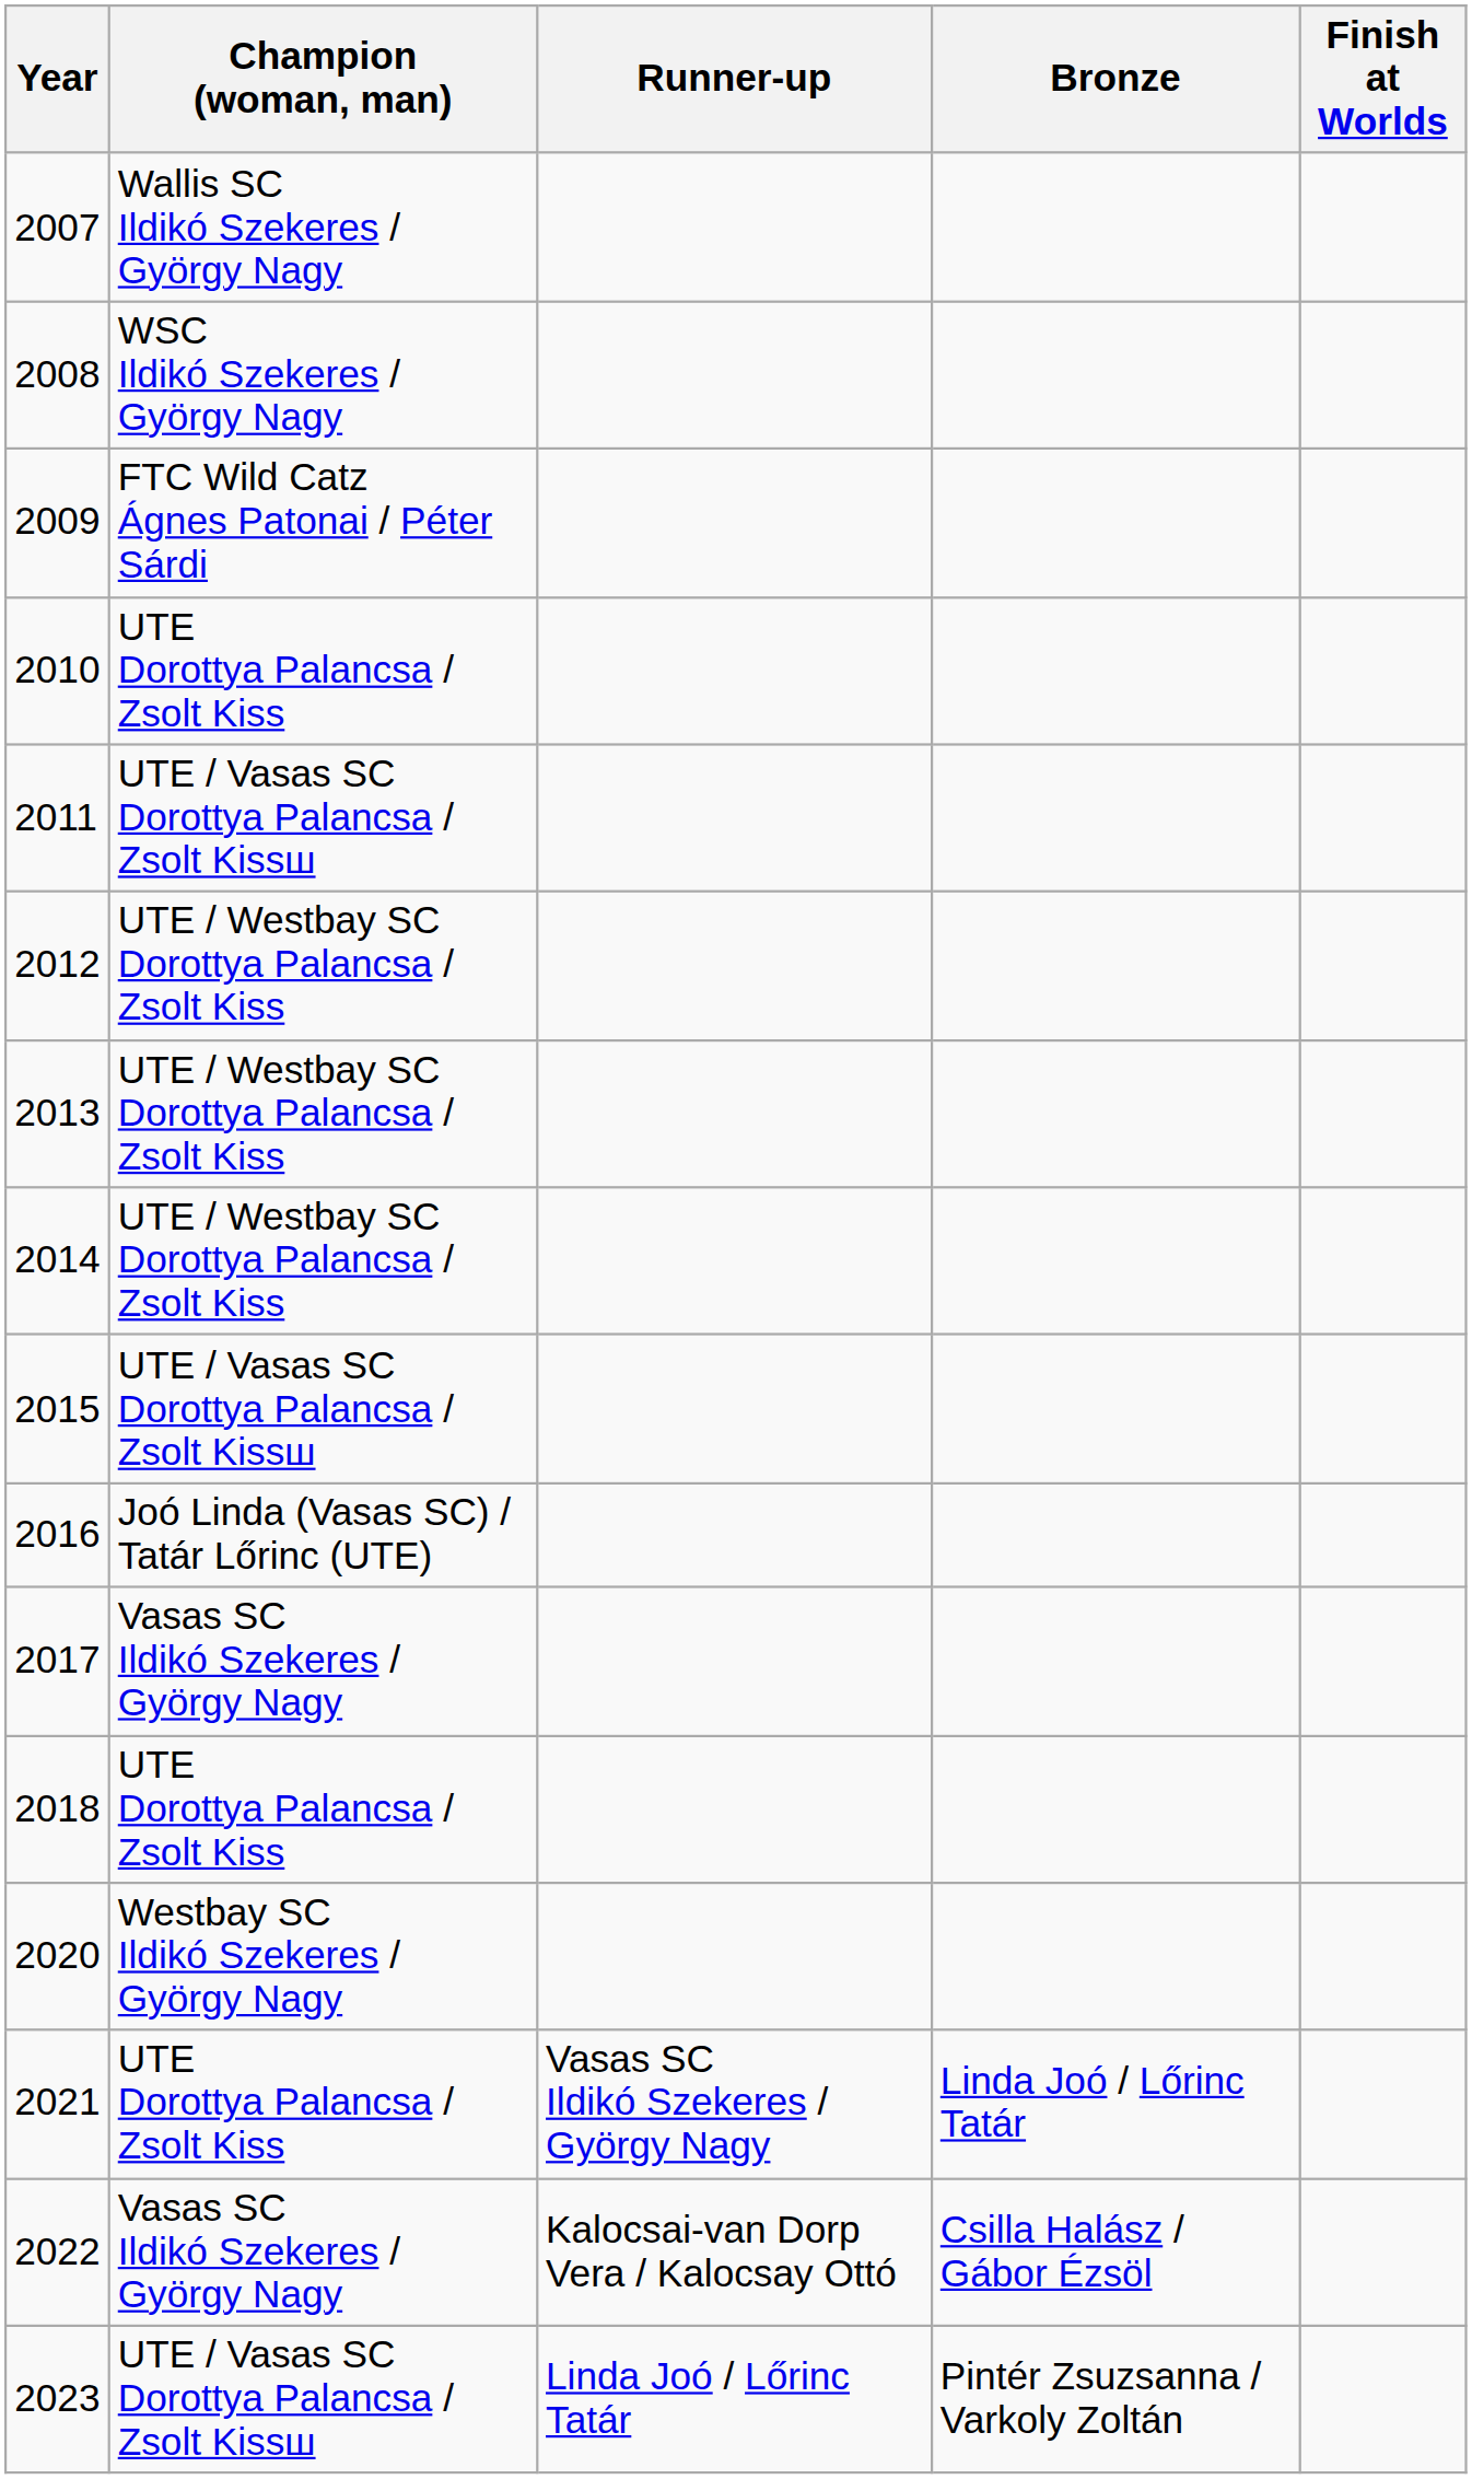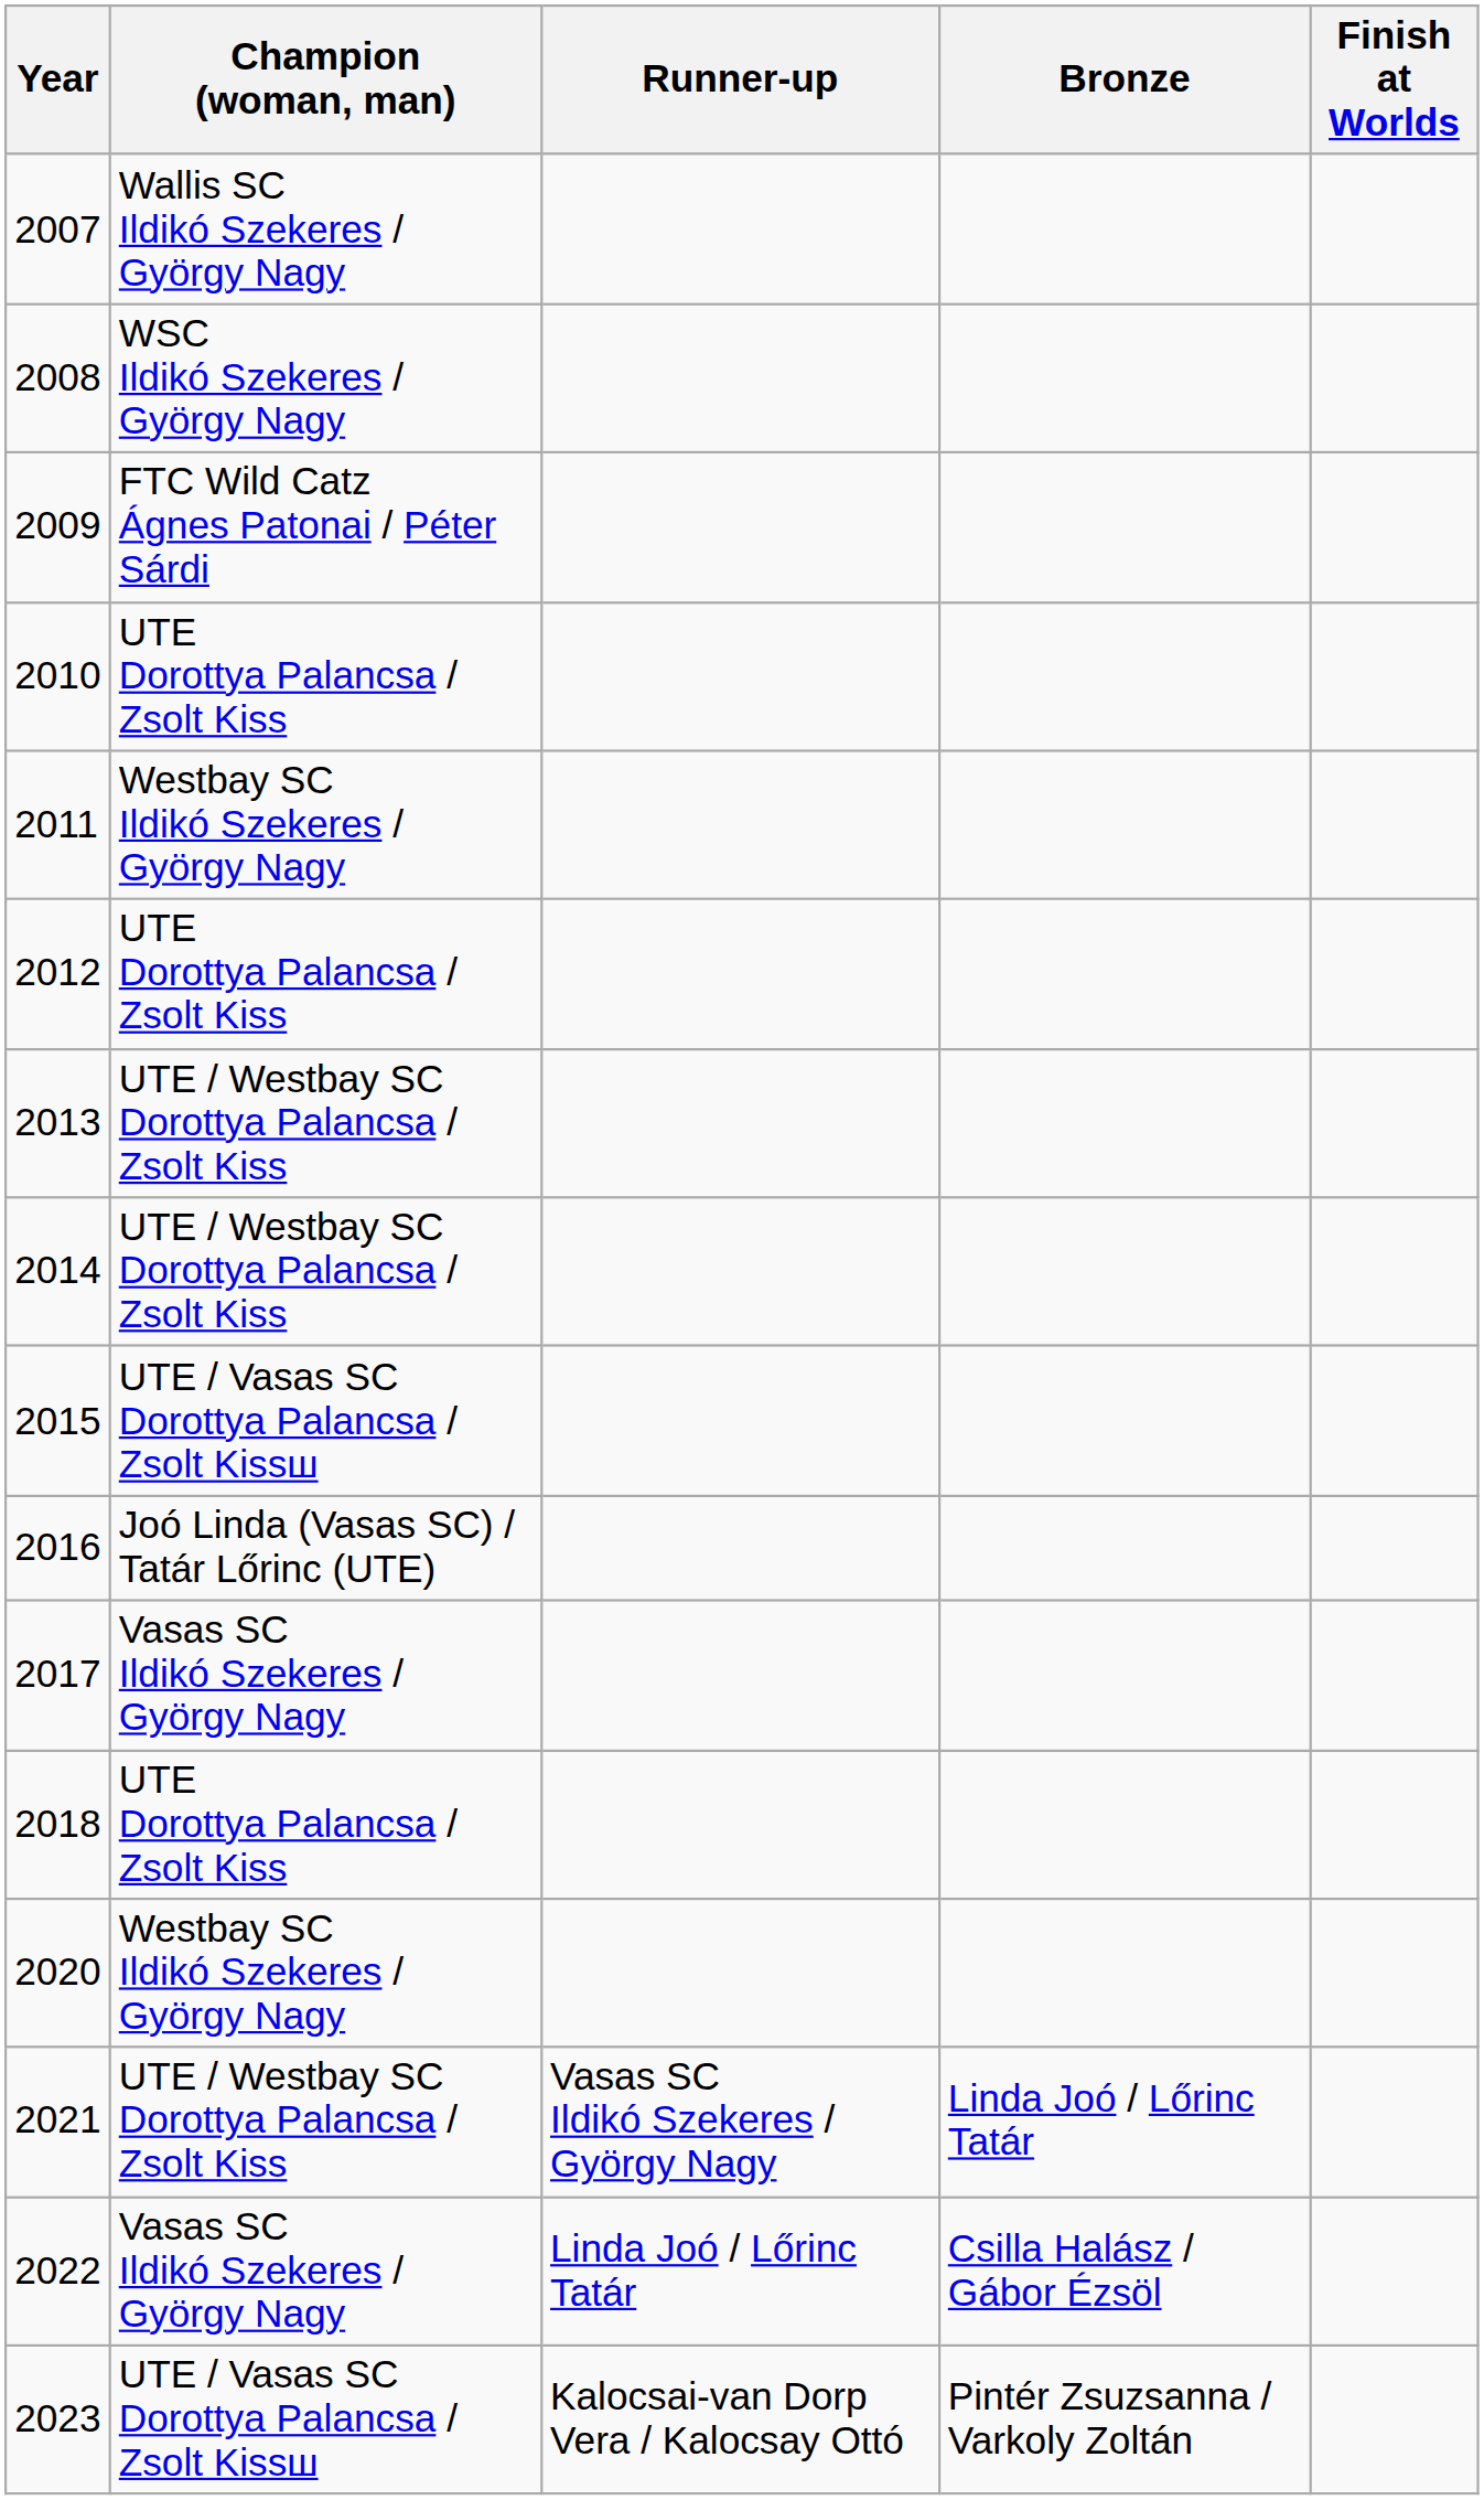2011 | Champion (woman, man): UTE / Vasas SC Dorottya Palancsa / Zsolt Kissш -> Westbay SC Ildikó Szekeres / György Nagy
2012 | Champion (woman, man): UTE / Westbay SC Dorottya Palancsa / Zsolt Kiss -> UTE Dorottya Palancsa / Zsolt Kiss
2021 | Champion (woman, man): UTE Dorottya Palancsa / Zsolt Kiss -> UTE / Westbay SC Dorottya Palancsa / Zsolt Kiss
2022 | Runner-up: Kalocsai-van Dorp Vera / Kalocsay Ottó -> Linda Joó / Lőrinc Tatár
2023 | Runner-up: Linda Joó / Lőrinc Tatár -> Kalocsai-van Dorp Vera / Kalocsay Ottó
